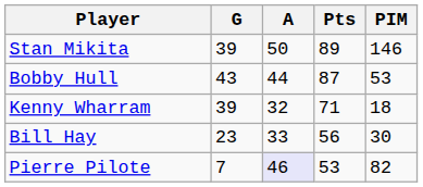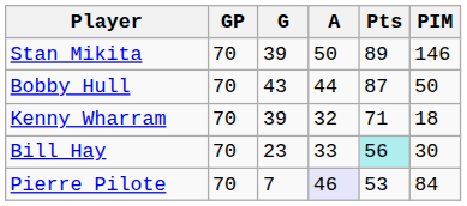+ column: GP | 70 | 70 | 70 | 70 | 70
Bobby Hull | PIM: 53 -> 50
Bill Hay | Pts: no background -> paleturquoise background
Pierre Pilote | PIM: 82 -> 84
